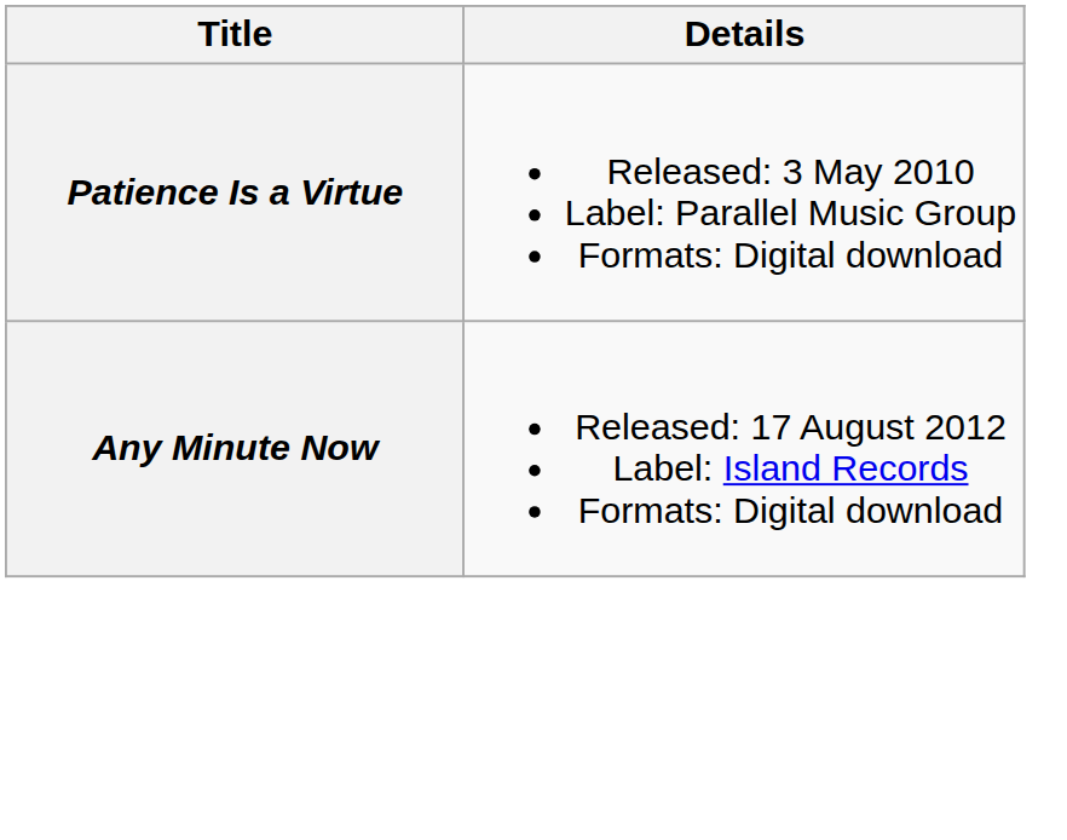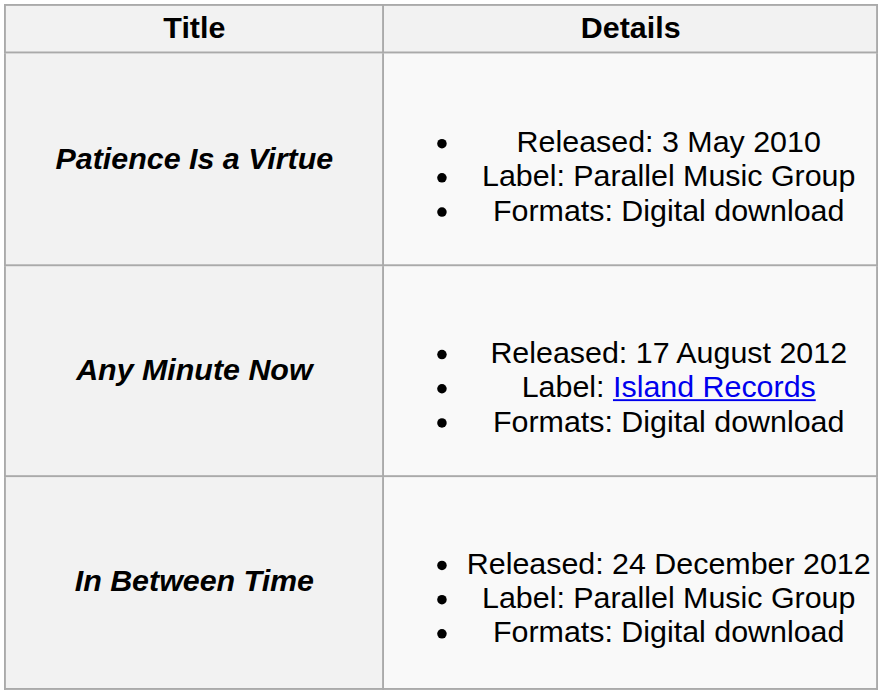+ row: In Between Time | Released: 24 December 2012 Label: Parallel Music Group Formats: Digital download
